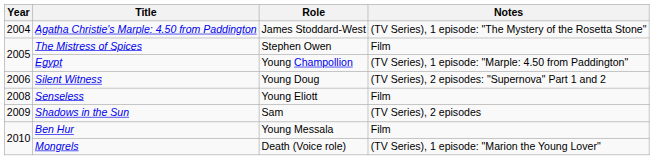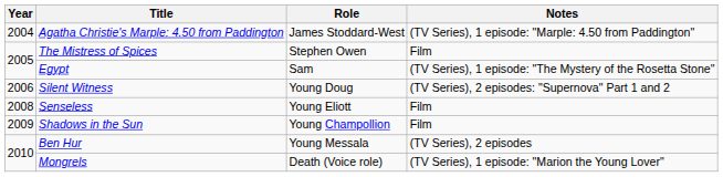Agatha Christie's Marple: 4.50 from Paddington | Notes: (TV Series), 1 episode: "The Mystery of the Rosetta Stone" -> (TV Series), 1 episode: "Marple: 4.50 from Paddington"
Egypt | Role: Young Champollion -> Sam
Egypt | Notes: (TV Series), 1 episode: "Marple: 4.50 from Paddington" -> (TV Series), 1 episode: "The Mystery of the Rosetta Stone"
Shadows in the Sun | Role: Sam -> Young Champollion
Shadows in the Sun | Notes: (TV Series), 2 episodes -> Film
Ben Hur | Notes: Film -> (TV Series), 2 episodes
